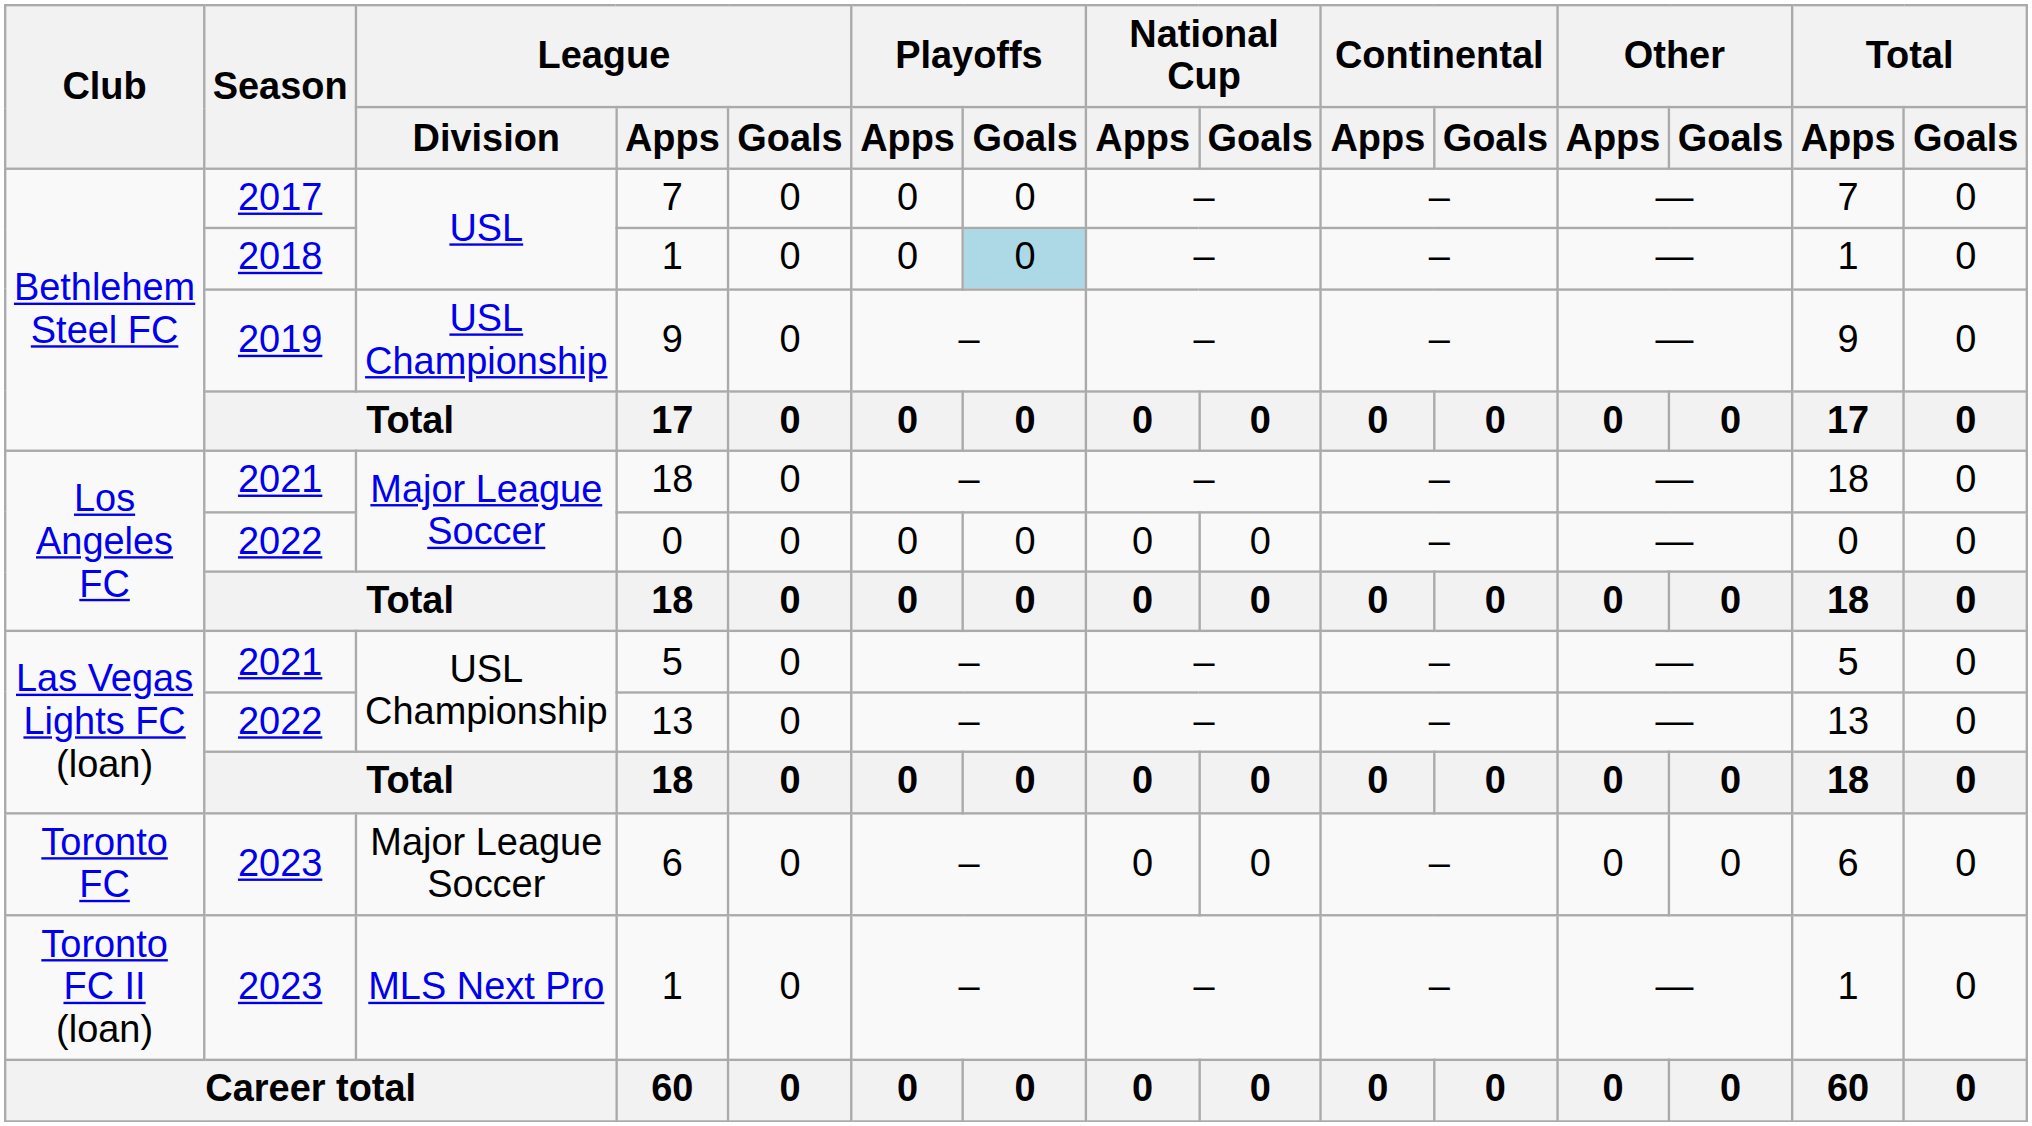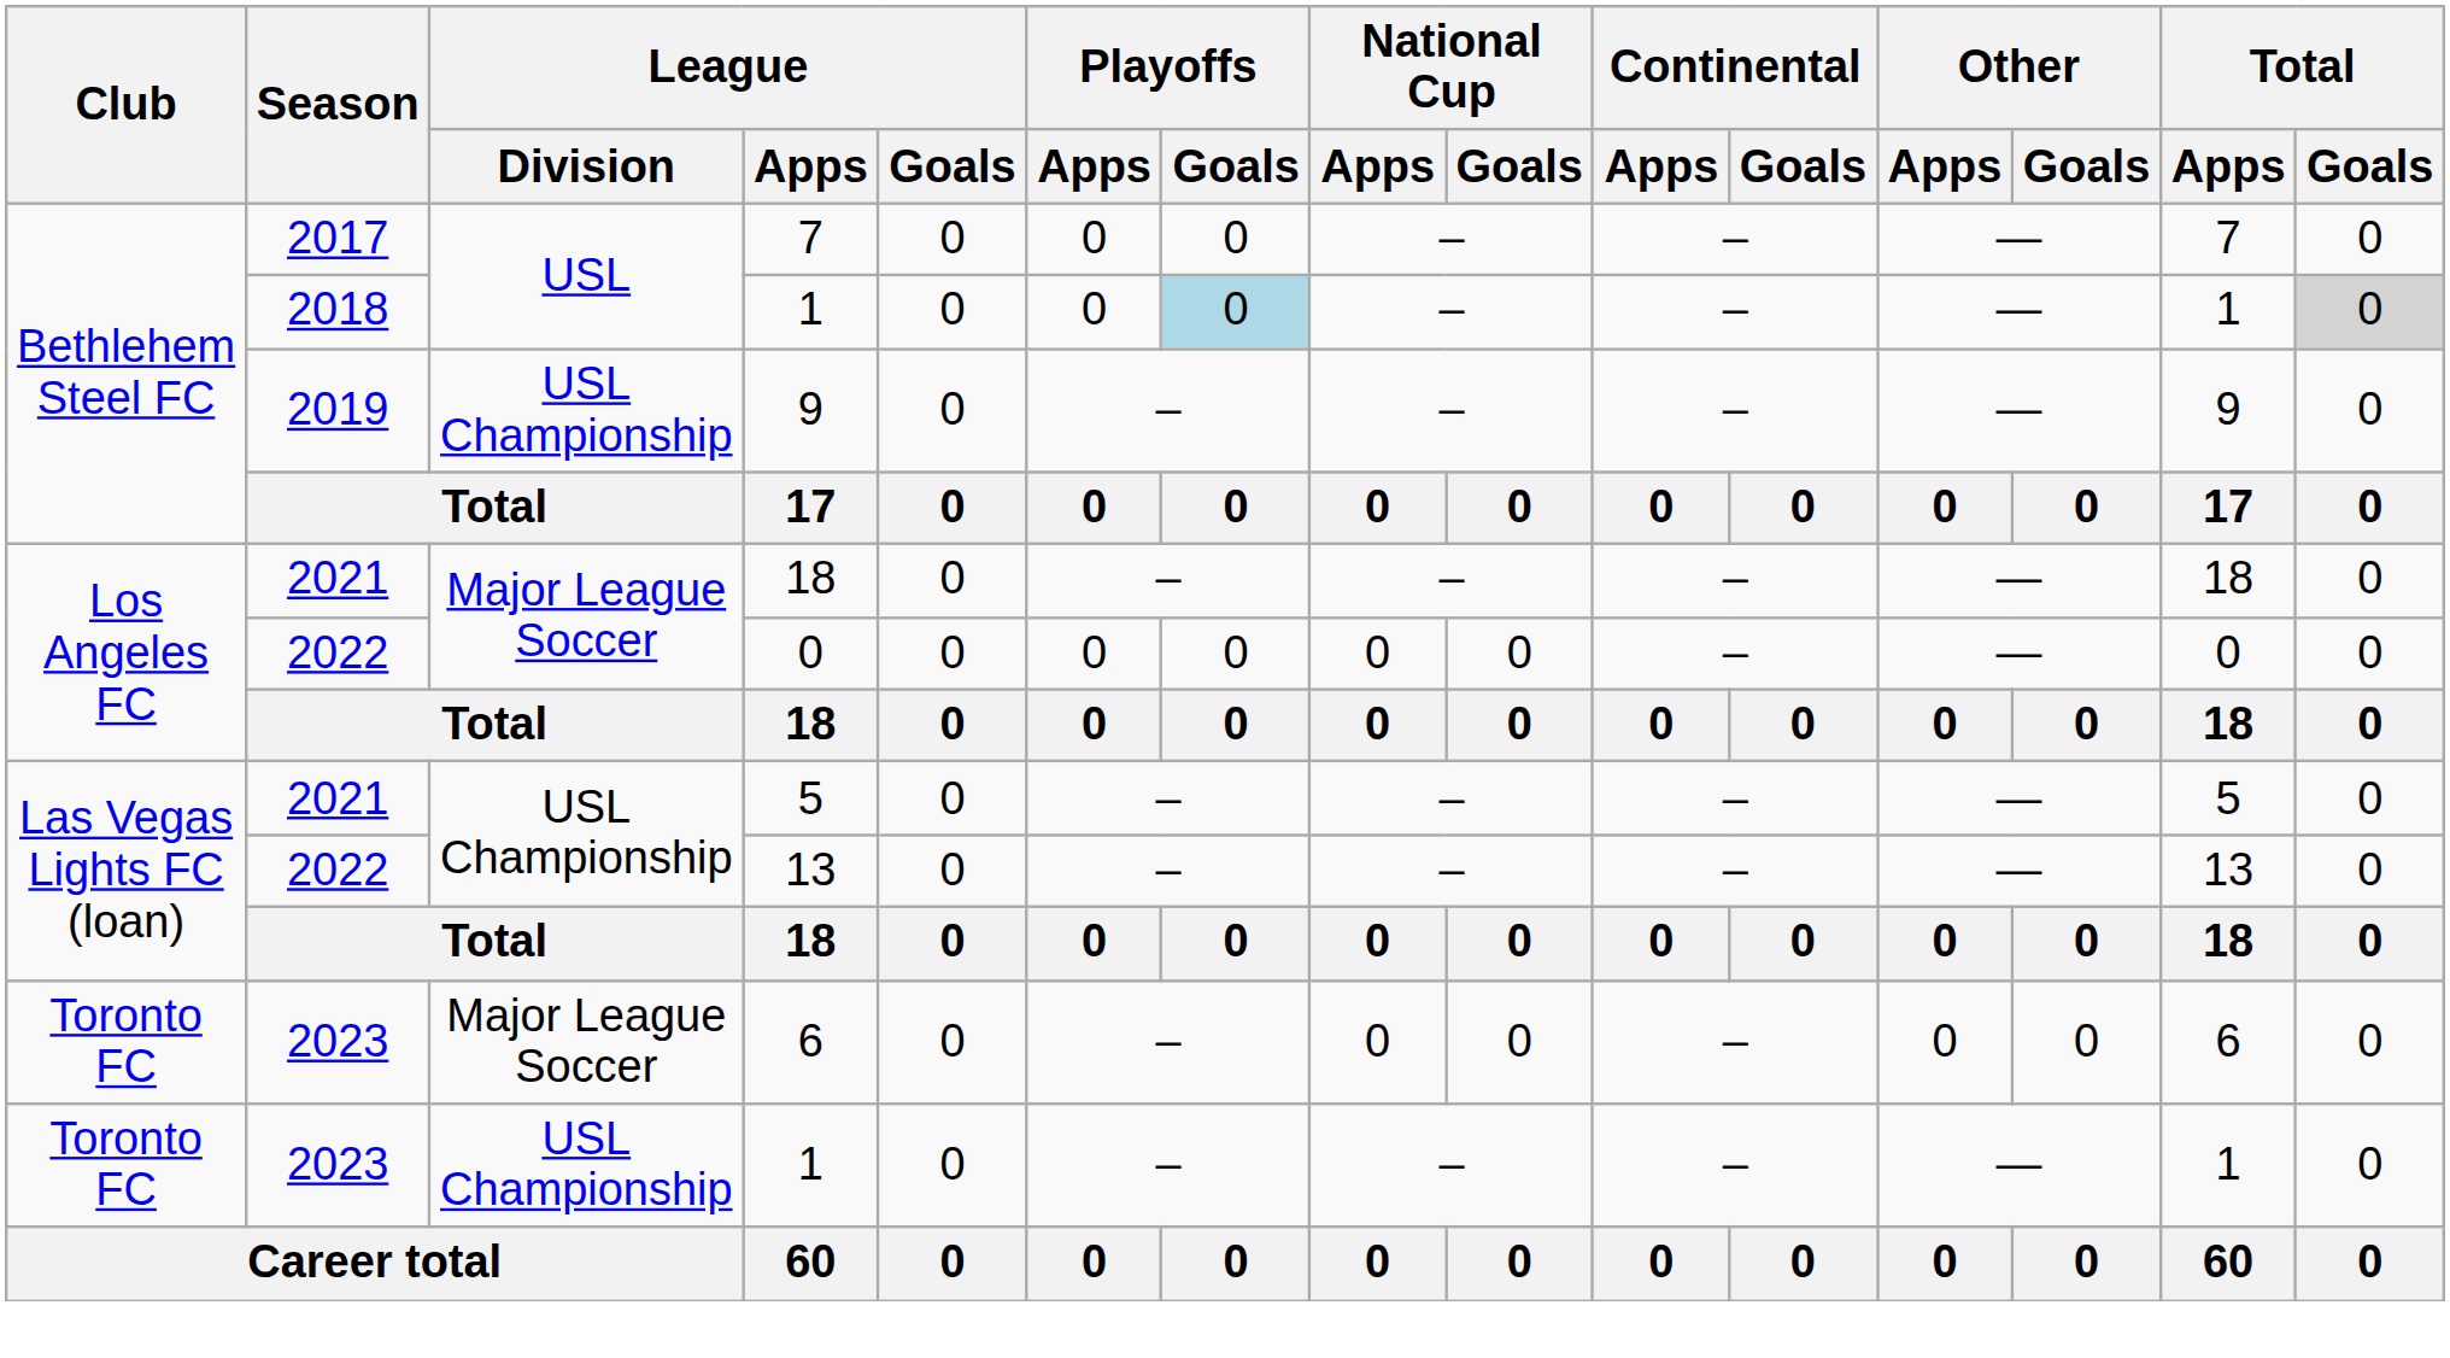2018 / 1 | Total / Goals: no background -> lightgrey background
2023 / 1 | Club: Toronto FC II (loan) -> Toronto FC
2023 / 1 | League / Division: MLS Next Pro -> USL Championship
